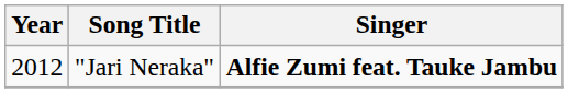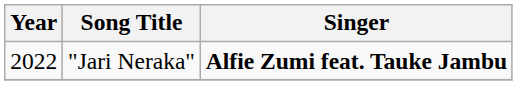"Jari Neraka" | Year: 2012 -> 2022
